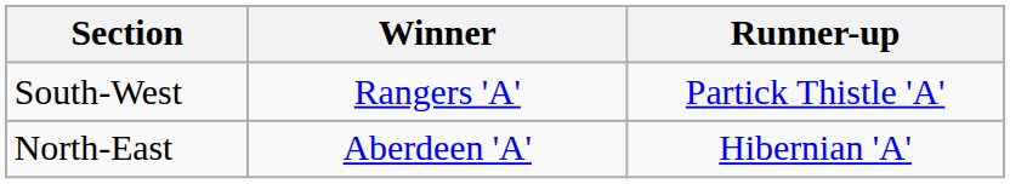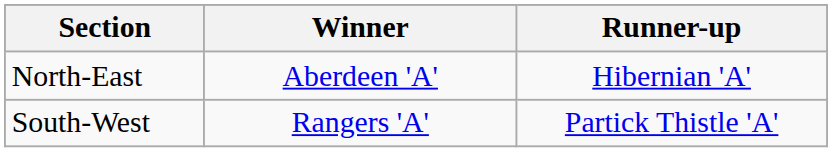rows swapped: South-West <-> North-East
